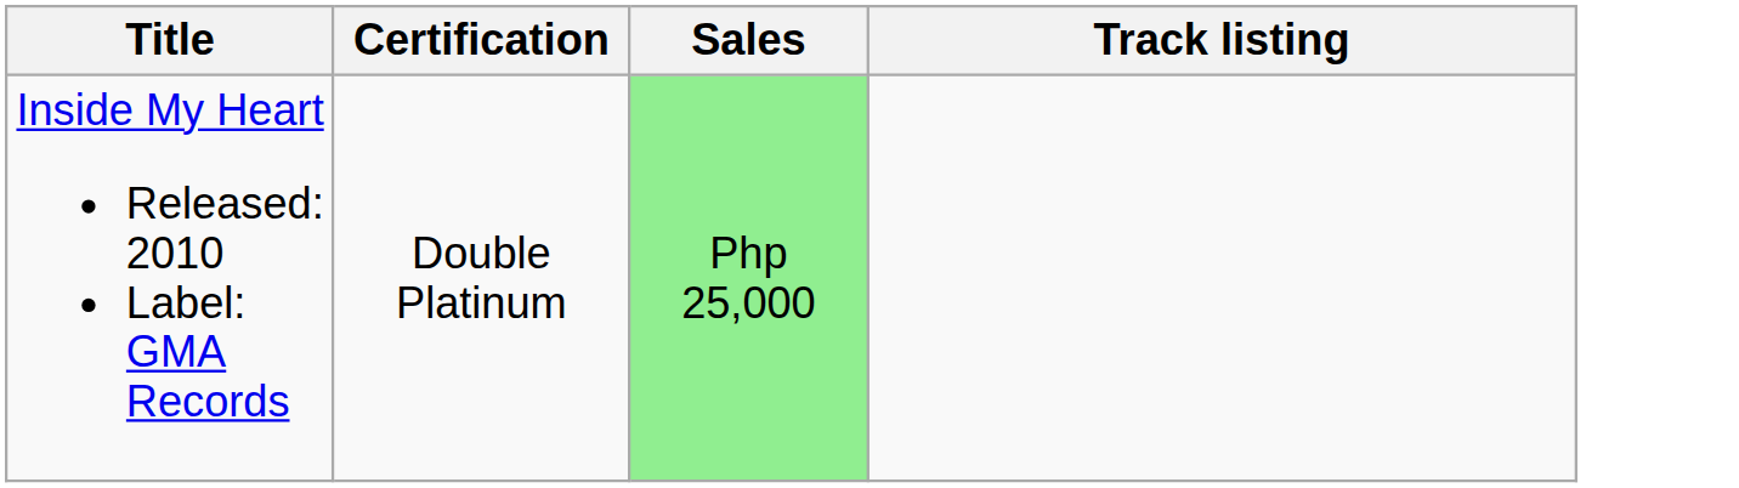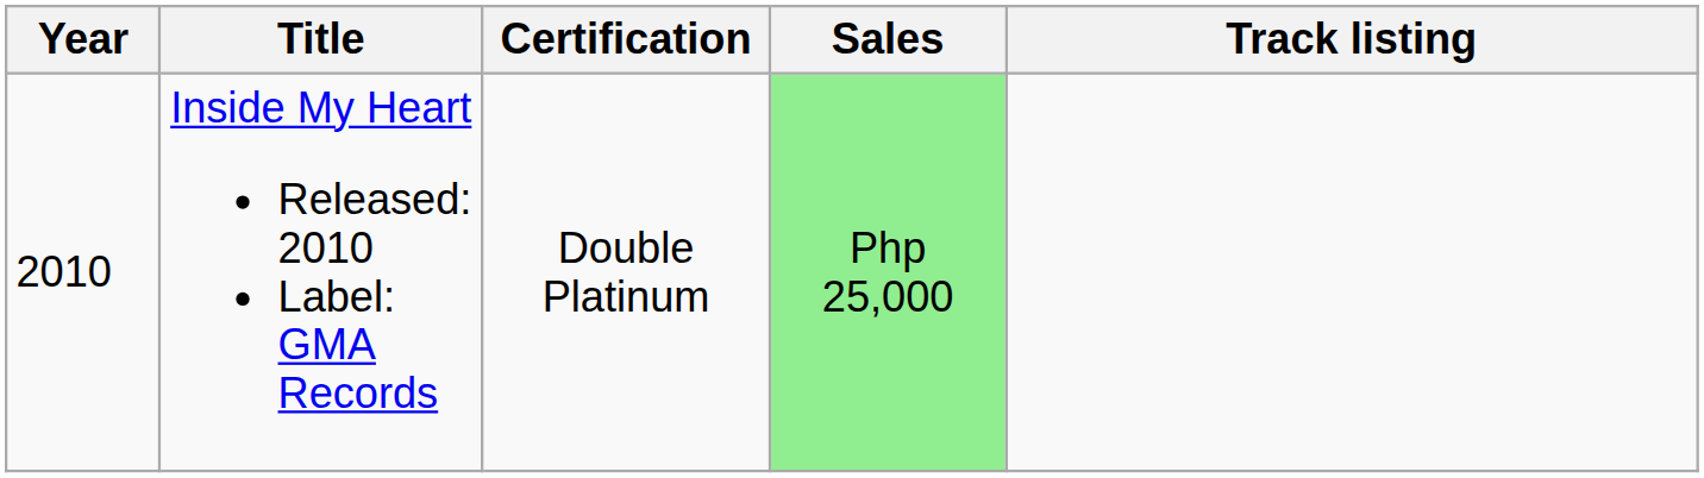+ column: Year | 2010
